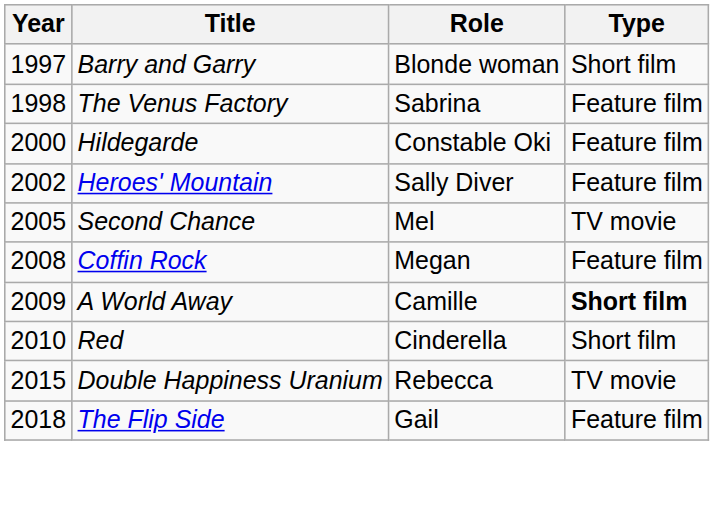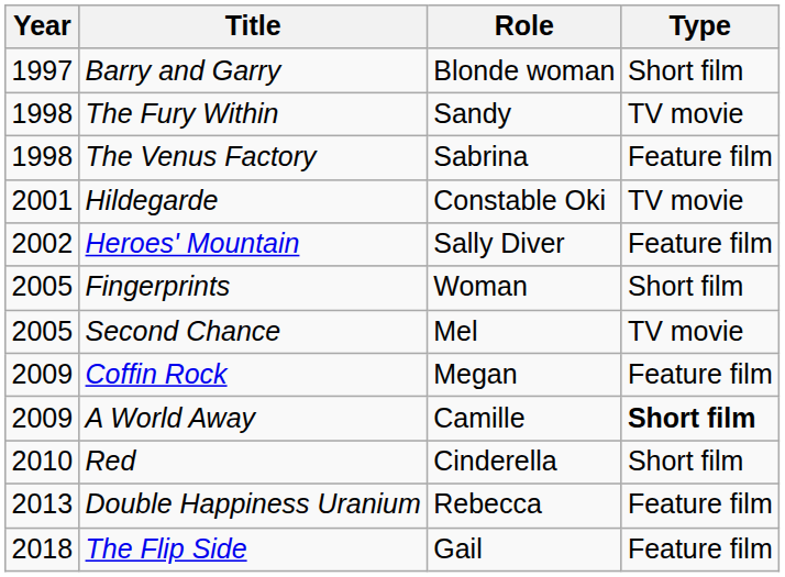+ row: 1998 | The Fury Within | Sandy | TV movie
Hildegarde | Year: 2000 -> 2001
Hildegarde | Type: Feature film -> TV movie
+ row: 2005 | Fingerprints | Woman | Short film
Coffin Rock | Year: 2008 -> 2009
Double Happiness Uranium | Year: 2015 -> 2013
Double Happiness Uranium | Type: TV movie -> Feature film
